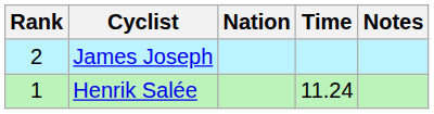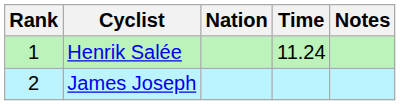rows swapped: Henrik Salée <-> James Joseph
